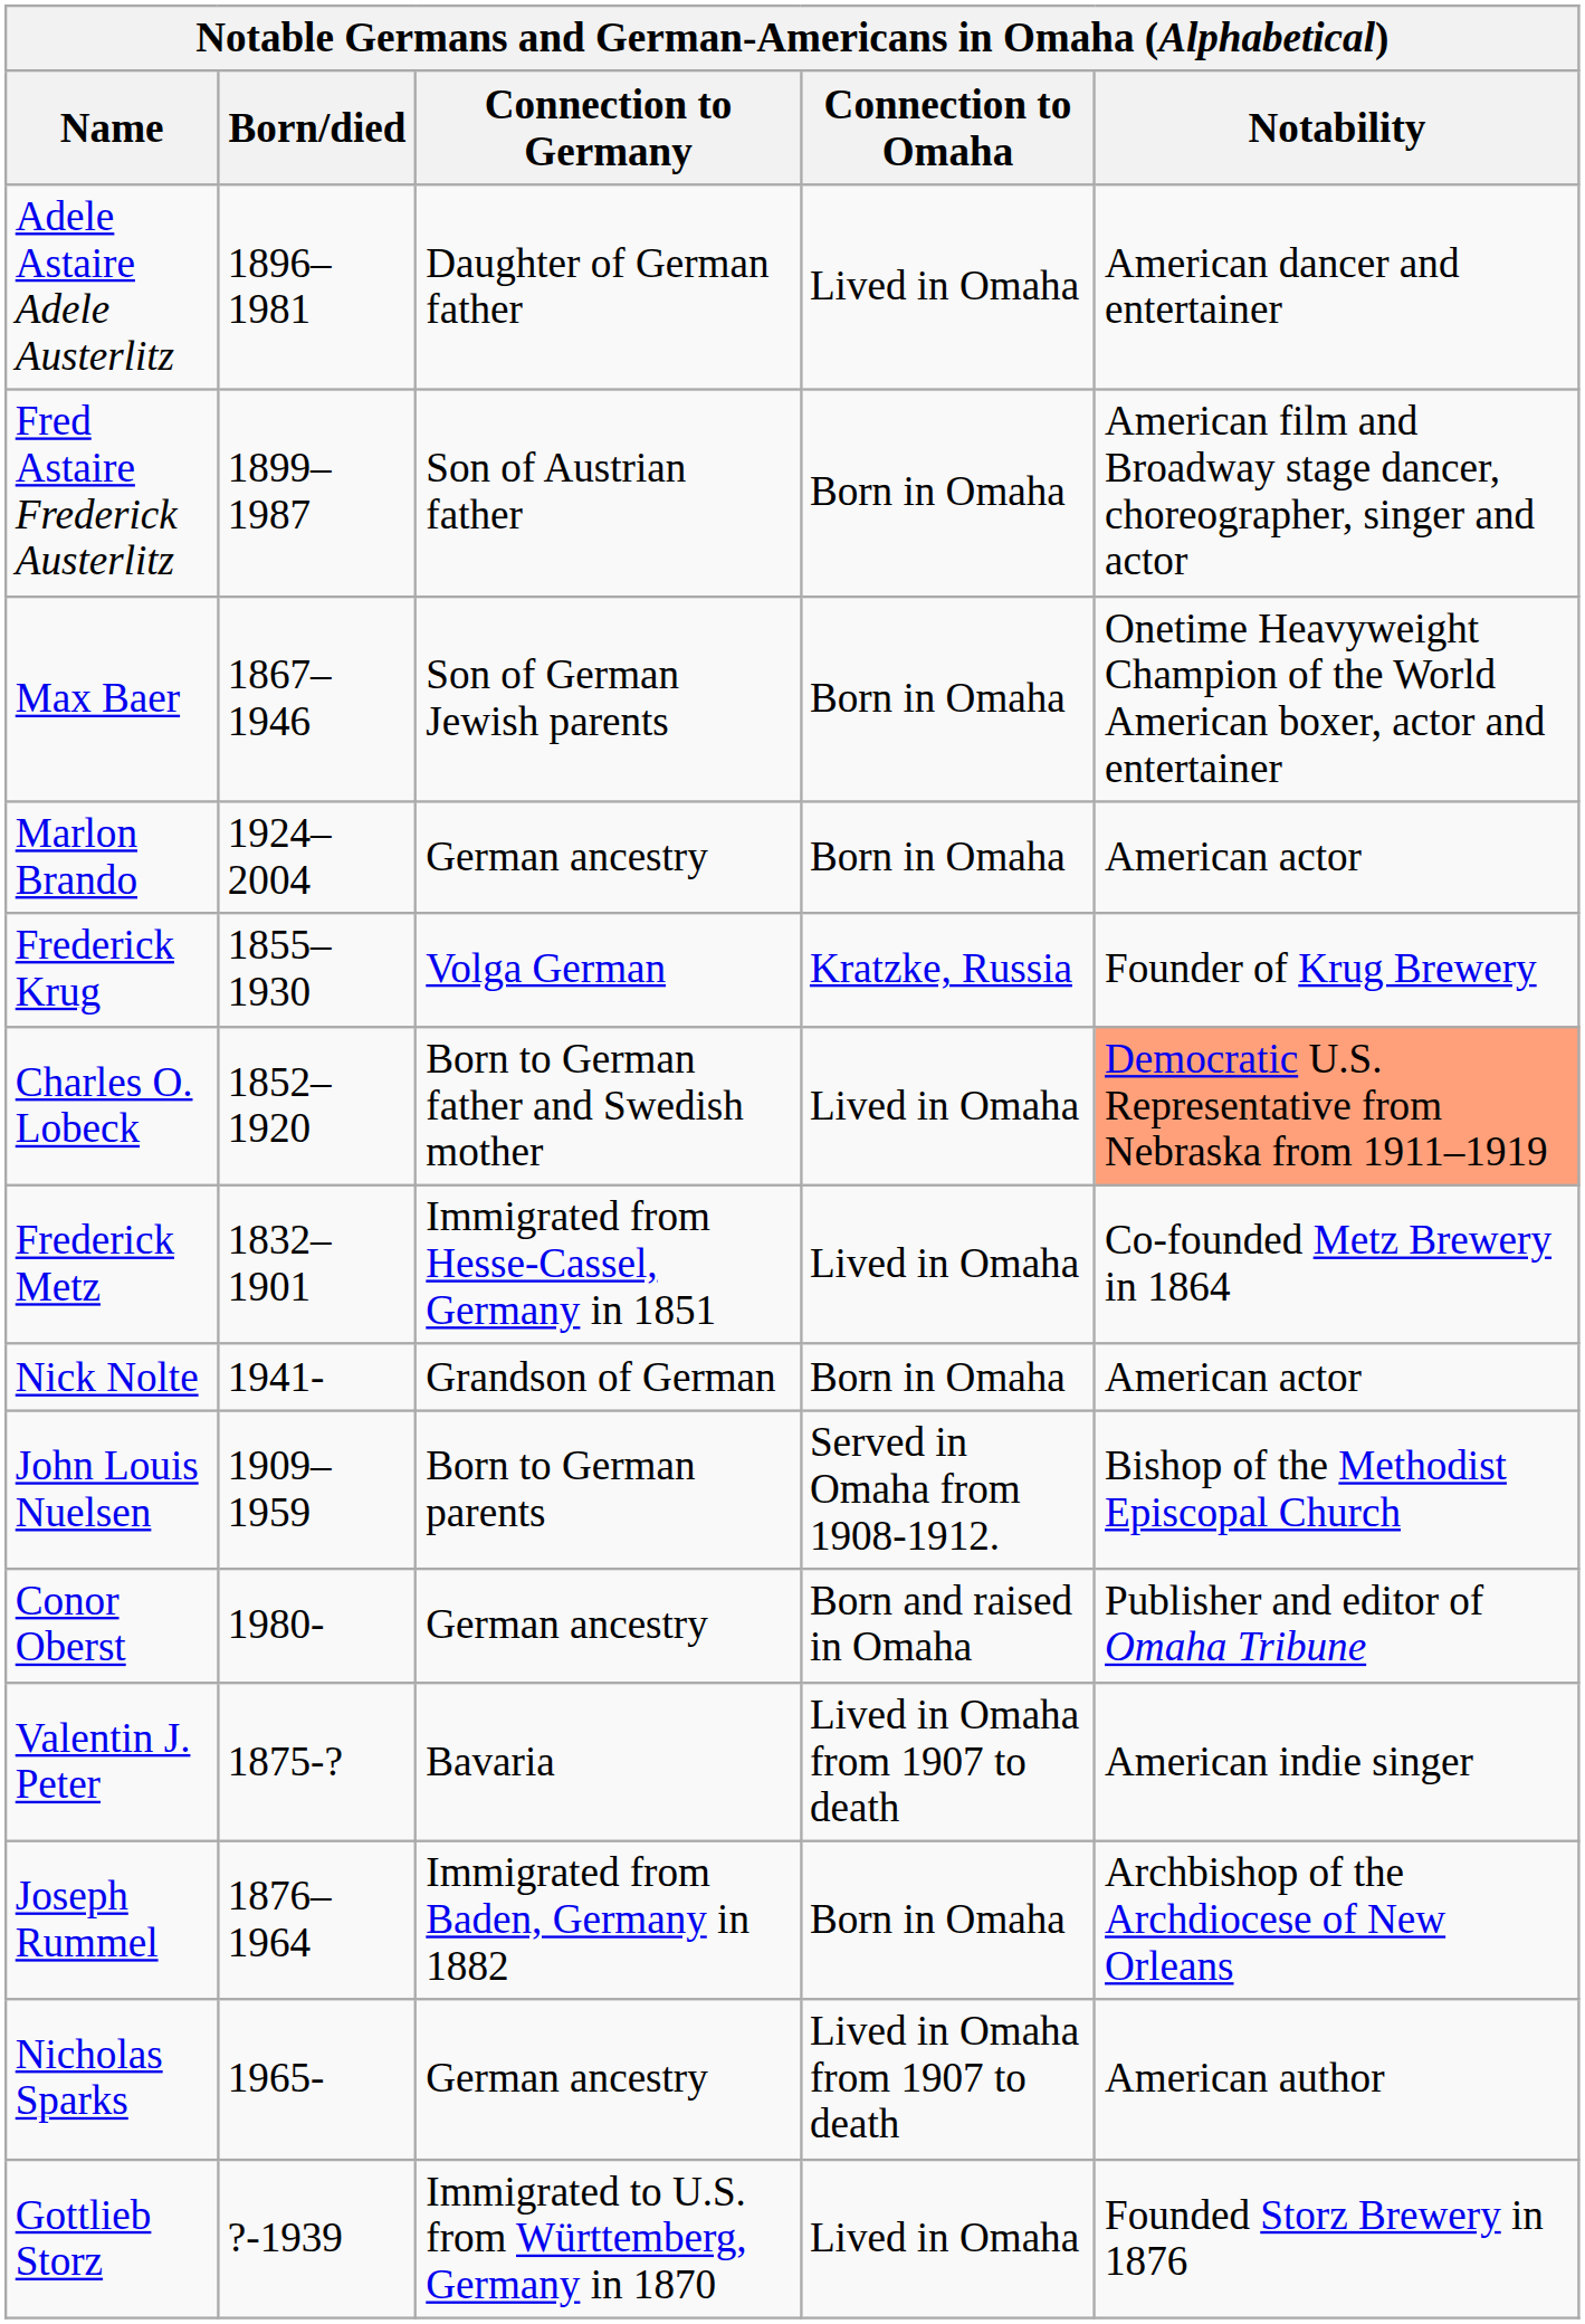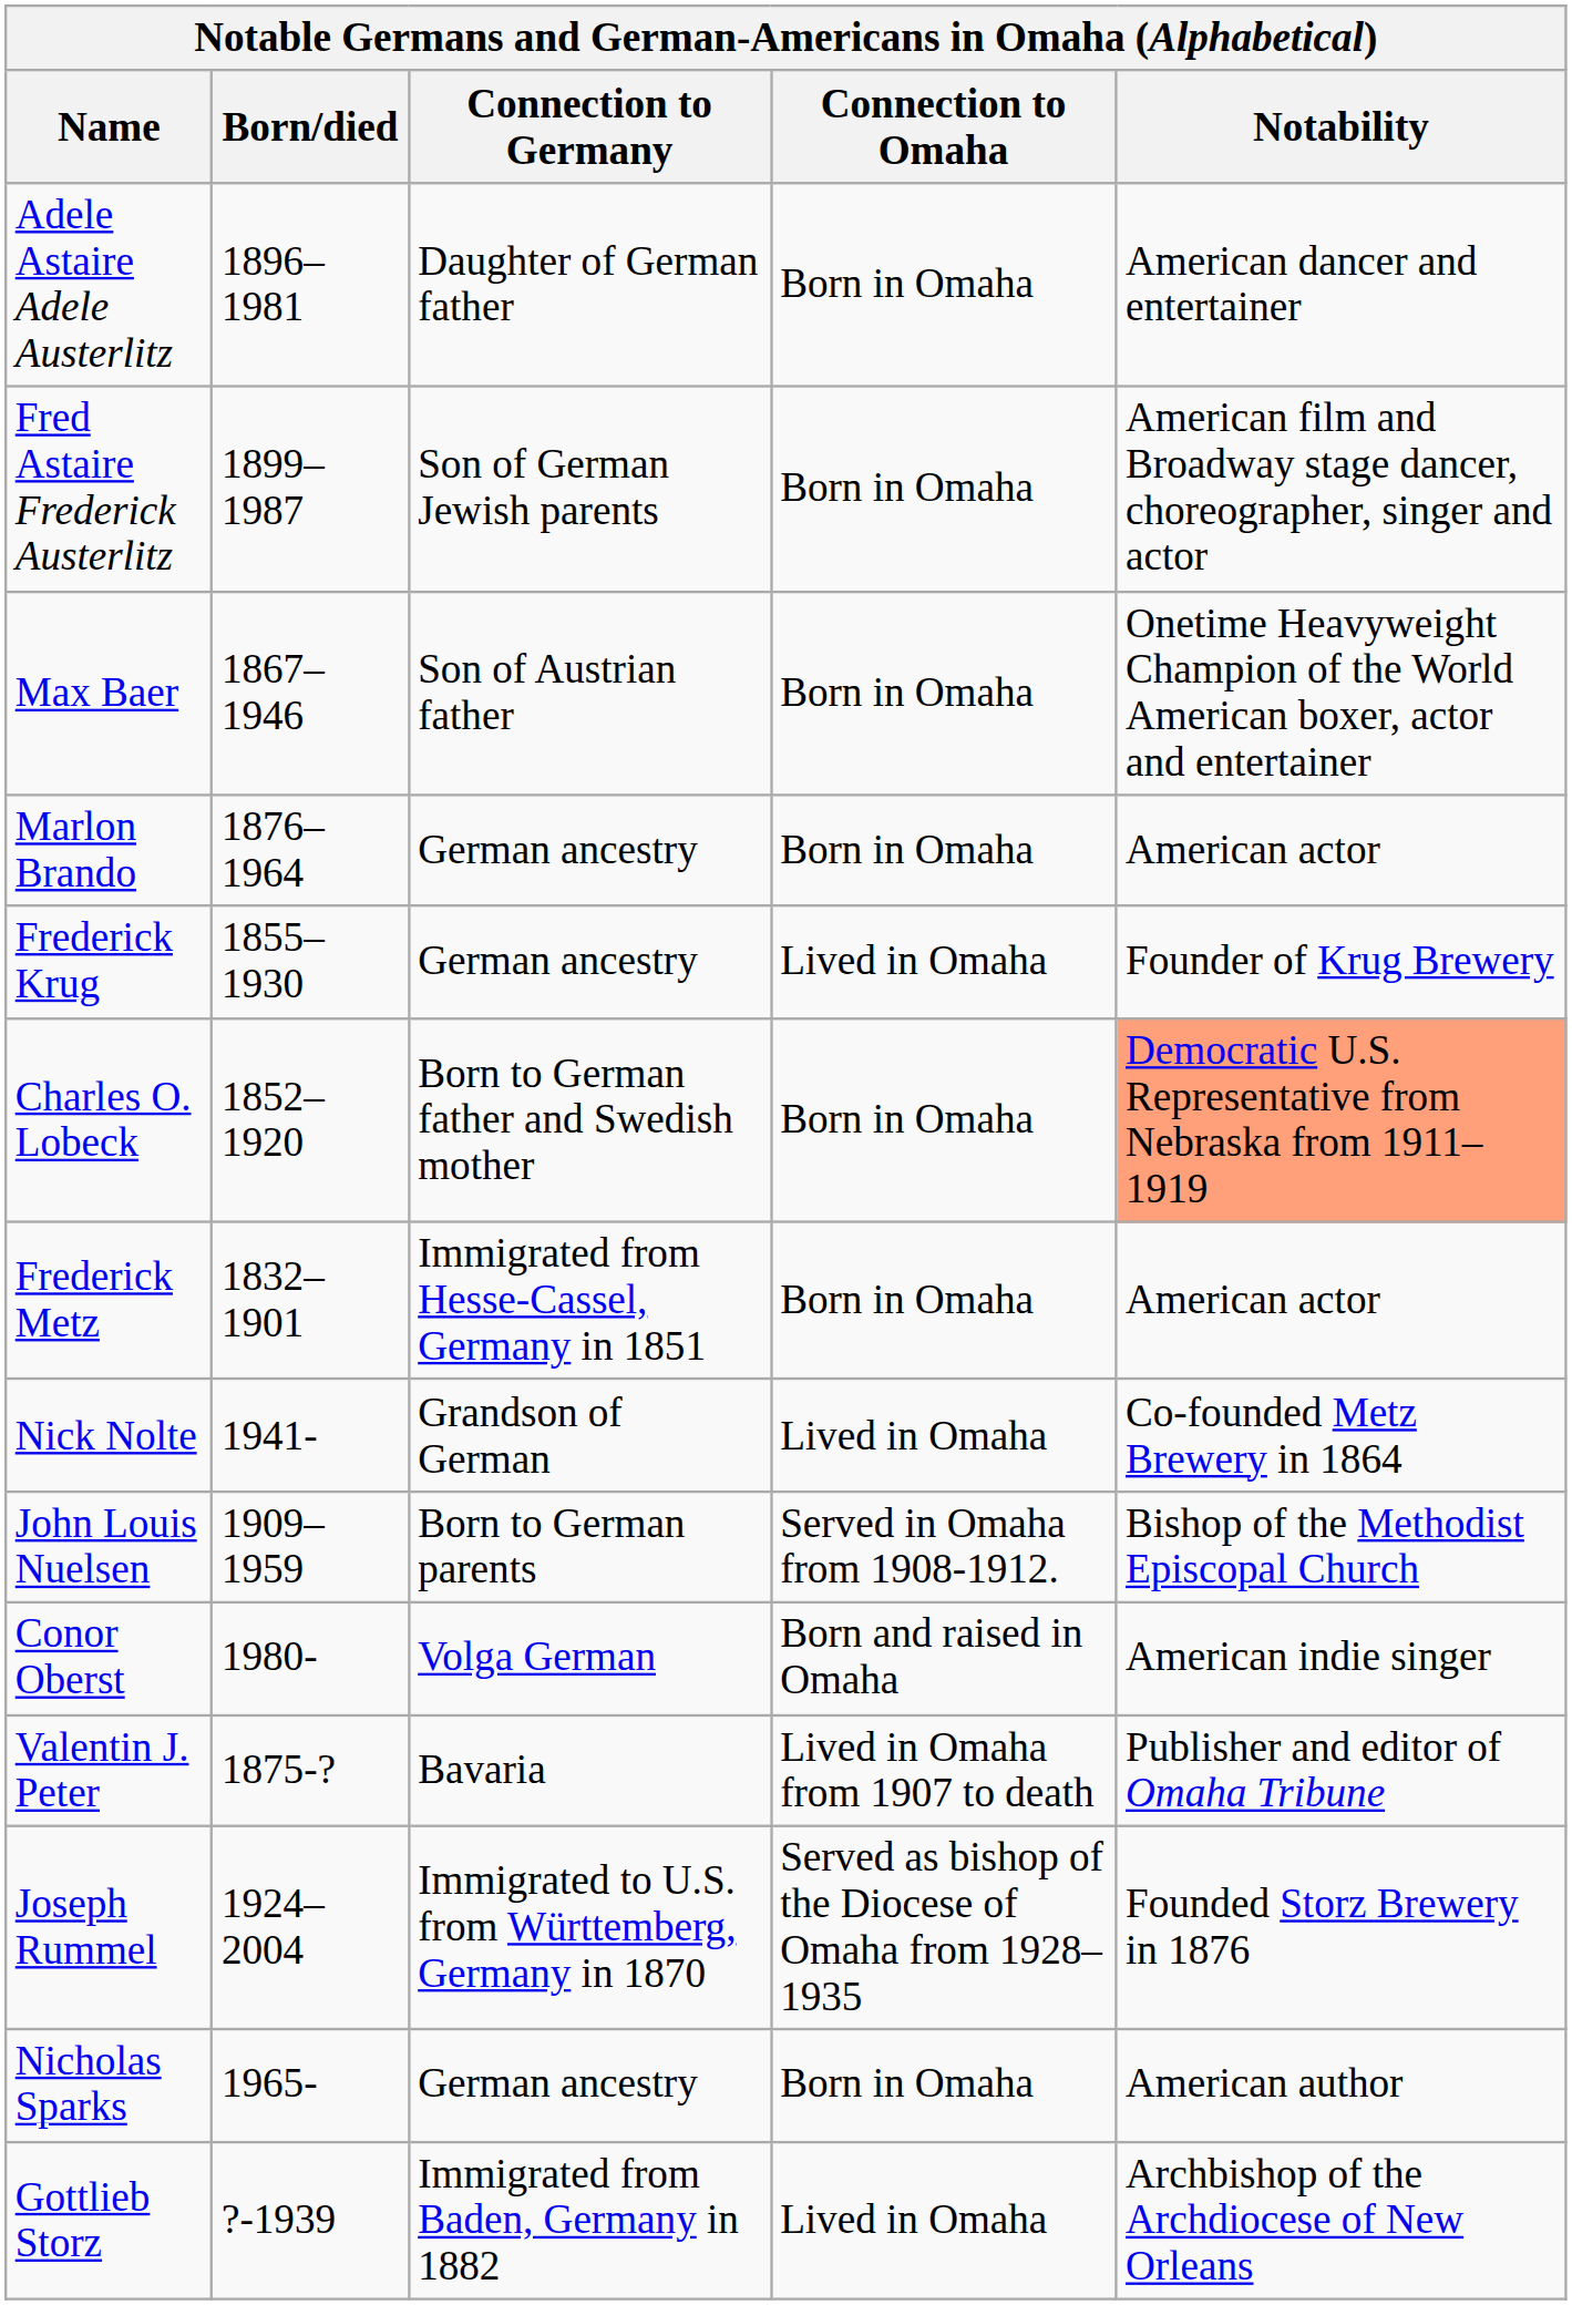Adele Astaire Adele Austerlitz | Connection to Omaha: Lived in Omaha -> Born in Omaha
Fred Astaire Frederick Austerlitz | Connection to Germany: Son of Austrian father -> Son of German Jewish parents
Max Baer | Connection to Germany: Son of German Jewish parents -> Son of Austrian father
Marlon Brando | Born/died: 1924–2004 -> 1876–1964
Frederick Krug | Connection to Germany: Volga German -> German ancestry
Frederick Krug | Connection to Omaha: Kratzke, Russia -> Lived in Omaha
Charles O. Lobeck | Connection to Omaha: Lived in Omaha -> Born in Omaha
Frederick Metz | Connection to Omaha: Lived in Omaha -> Born in Omaha
Frederick Metz | Notability: Co-founded Metz Brewery in 1864 -> American actor
Nick Nolte | Connection to Omaha: Born in Omaha -> Lived in Omaha
Nick Nolte | Notability: American actor -> Co-founded Metz Brewery in 1864
Conor Oberst | Connection to Germany: German ancestry -> Volga German
Conor Oberst | Notability: Publisher and editor of Omaha Tribune -> American indie singer
Valentin J. Peter | Notability: American indie singer -> Publisher and editor of Omaha Tribune
Joseph Rummel | Born/died: 1876–1964 -> 1924–2004
Joseph Rummel | Connection to Germany: Immigrated from Baden, Germany in 1882 -> Immigrated to U.S. from Württemberg, Germany in 1870
Joseph Rummel | Connection to Omaha: Born in Omaha -> Served as bishop of the Diocese of Omaha from 1928–1935
Joseph Rummel | Notability: Archbishop of the Archdiocese of New Orleans -> Founded Storz Brewery in 1876
Nicholas Sparks | Connection to Omaha: Lived in Omaha from 1907 to death -> Born in Omaha
Gottlieb Storz | Connection to Germany: Immigrated to U.S. from Württemberg, Germany in 1870 -> Immigrated from Baden, Germany in 1882
Gottlieb Storz | Notability: Founded Storz Brewery in 1876 -> Archbishop of the Archdiocese of New Orleans
